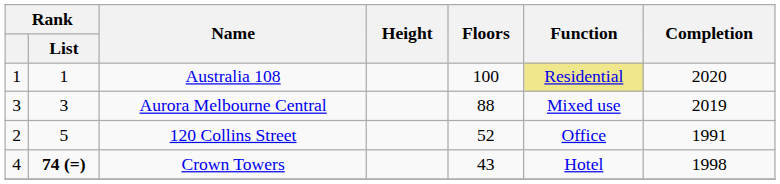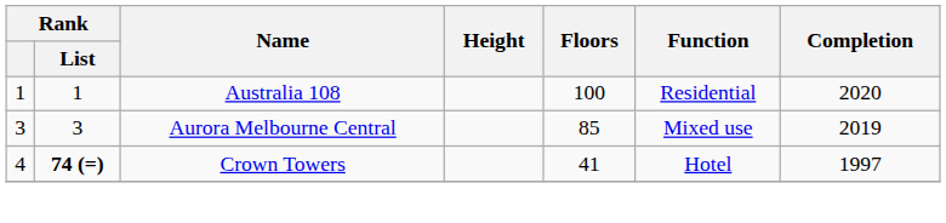Australia 108 | Function: khaki background -> no background
Aurora Melbourne Central | Floors: 88 -> 85
- row: 2 | 5 | 120 Collins Street | 52 | Office | 1991
Crown Towers | Floors: 43 -> 41
Crown Towers | Completion: 1998 -> 1997
